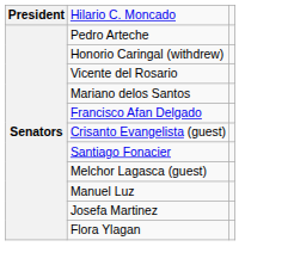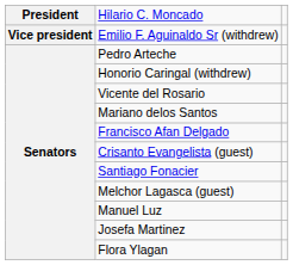+ row: Vice president | Emilio F. Aguinaldo Sr (withdrew)
